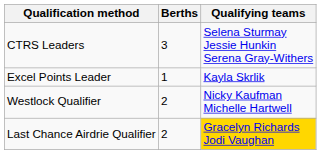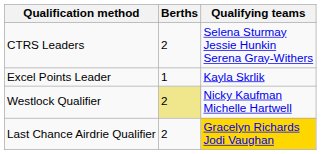CTRS Leaders | Berths: 3 -> 2
Westlock Qualifier | Berths: no background -> khaki background
